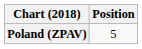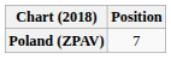Poland (ZPAV) | Position: 5 -> 7
